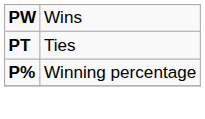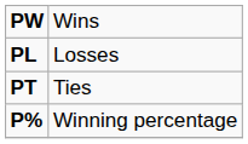+ row: PL | Losses
